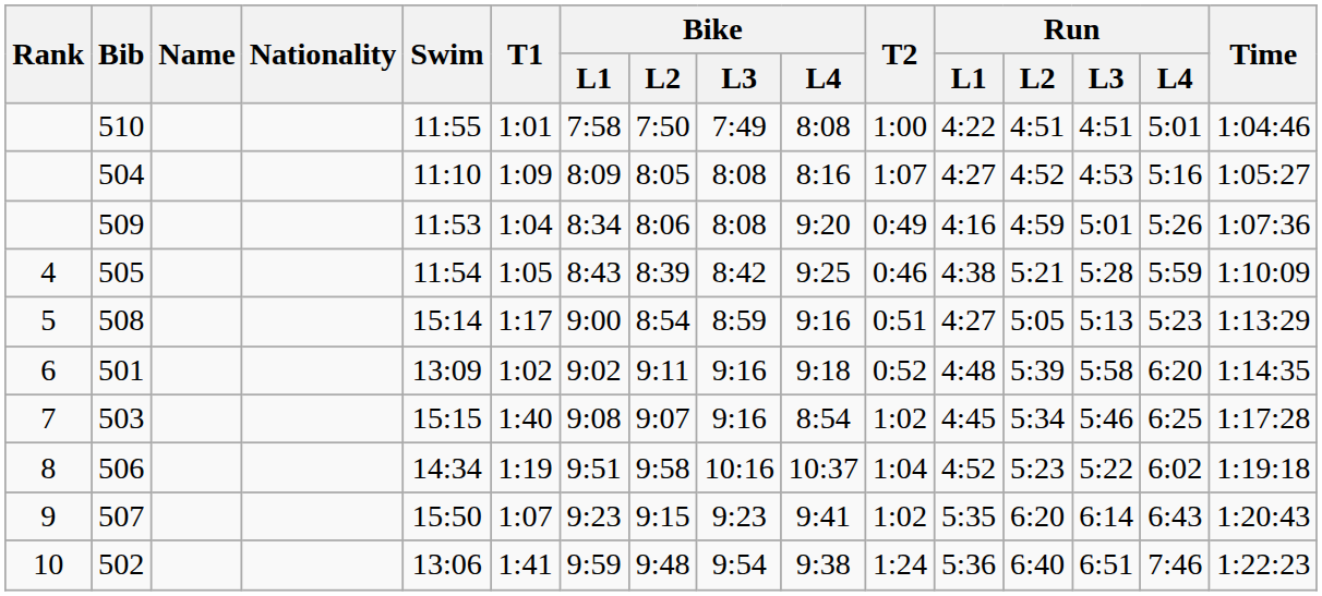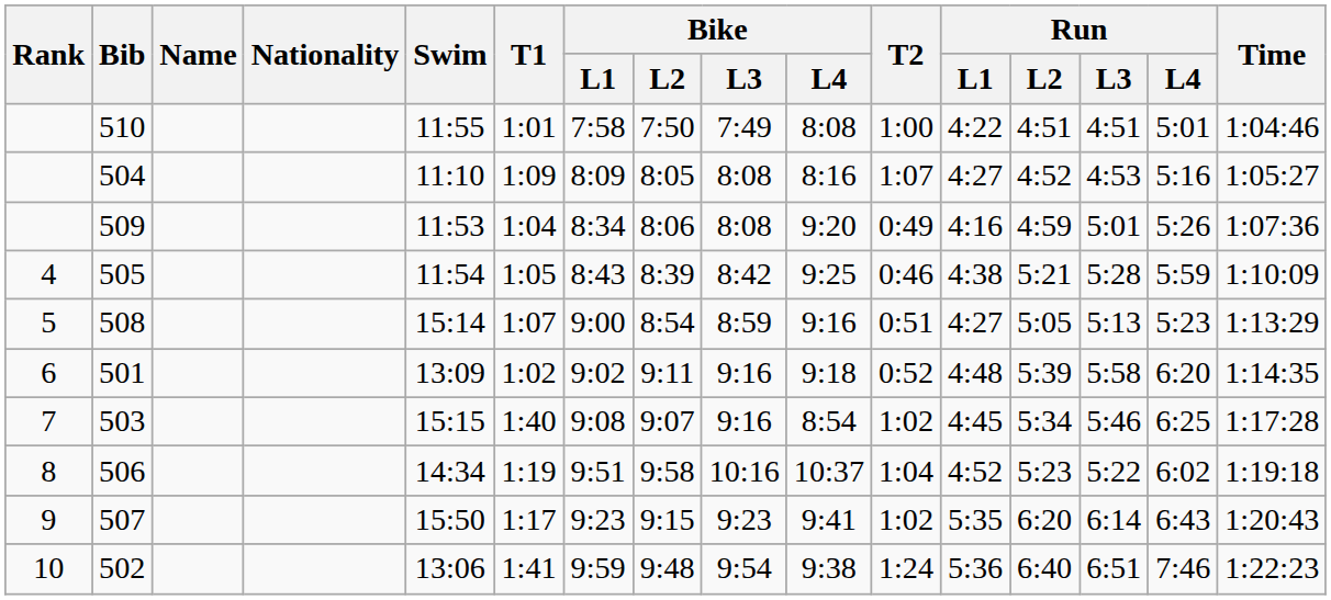508 | T1: 1:17 -> 1:07
507 | T1: 1:07 -> 1:17
